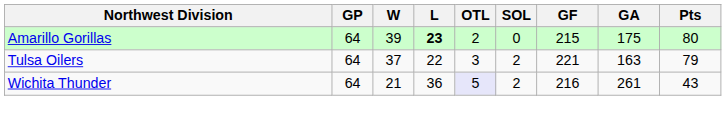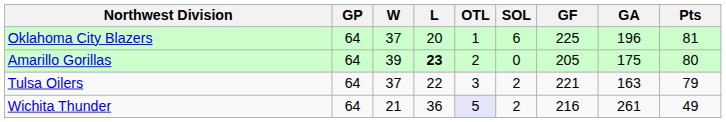+ row: Oklahoma City Blazers | 64 | 37 | 20 | 1 | 6 | 225 | 196 | 81
Amarillo Gorillas | GF: 215 -> 205
Wichita Thunder | Pts: 43 -> 49
